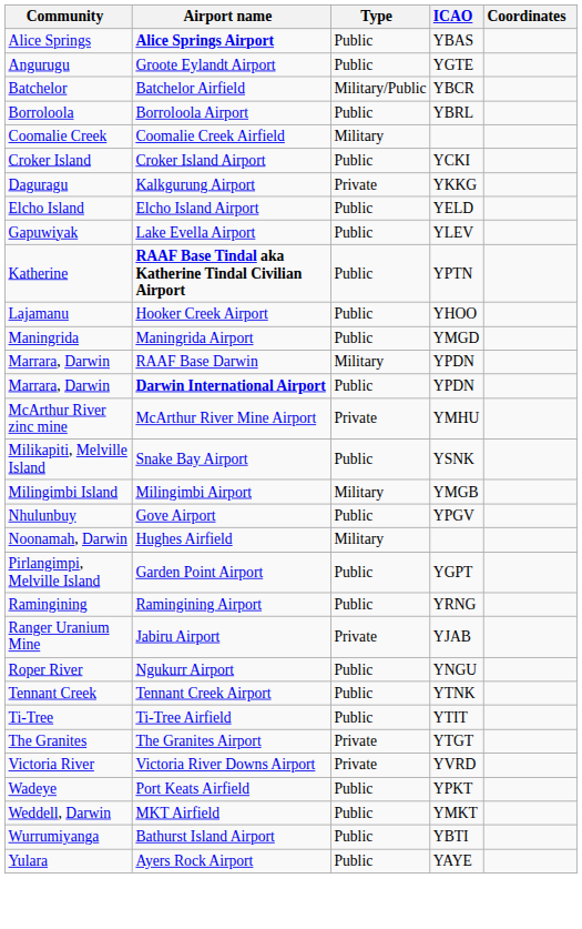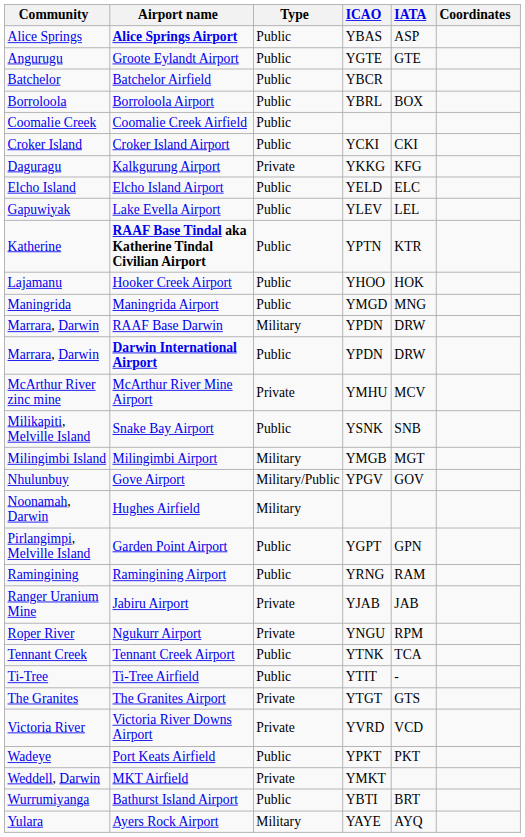+ column: IATA | ASP | GTE | BOX | CKI | KFG | ELC | LEL | KTR | HOK | MNG | DRW | DRW | MCV | SNB | MGT | GOV | GPN | RAM | JAB | RPM | TCA | - | GTS | VCD | PKT | BRT | AYQ
Batchelor Airfield | Type: Military/Public -> Public
Coomalie Creek Airfield | Type: Military -> Public
Gove Airport | Type: Public -> Military/Public
Ngukurr Airport | Type: Public -> Private
MKT Airfield | Type: Public -> Private
Ayers Rock Airport | Type: Public -> Military
